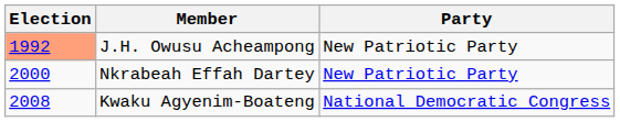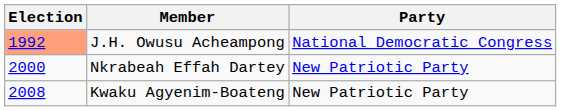J.H. Owusu Acheampong | Party: New Patriotic Party -> National Democratic Congress
Kwaku Agyenim-Boateng | Party: National Democratic Congress -> New Patriotic Party
